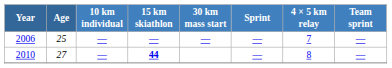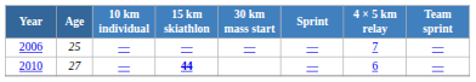2010 | 4 × 5 km relay: 8 -> 6
